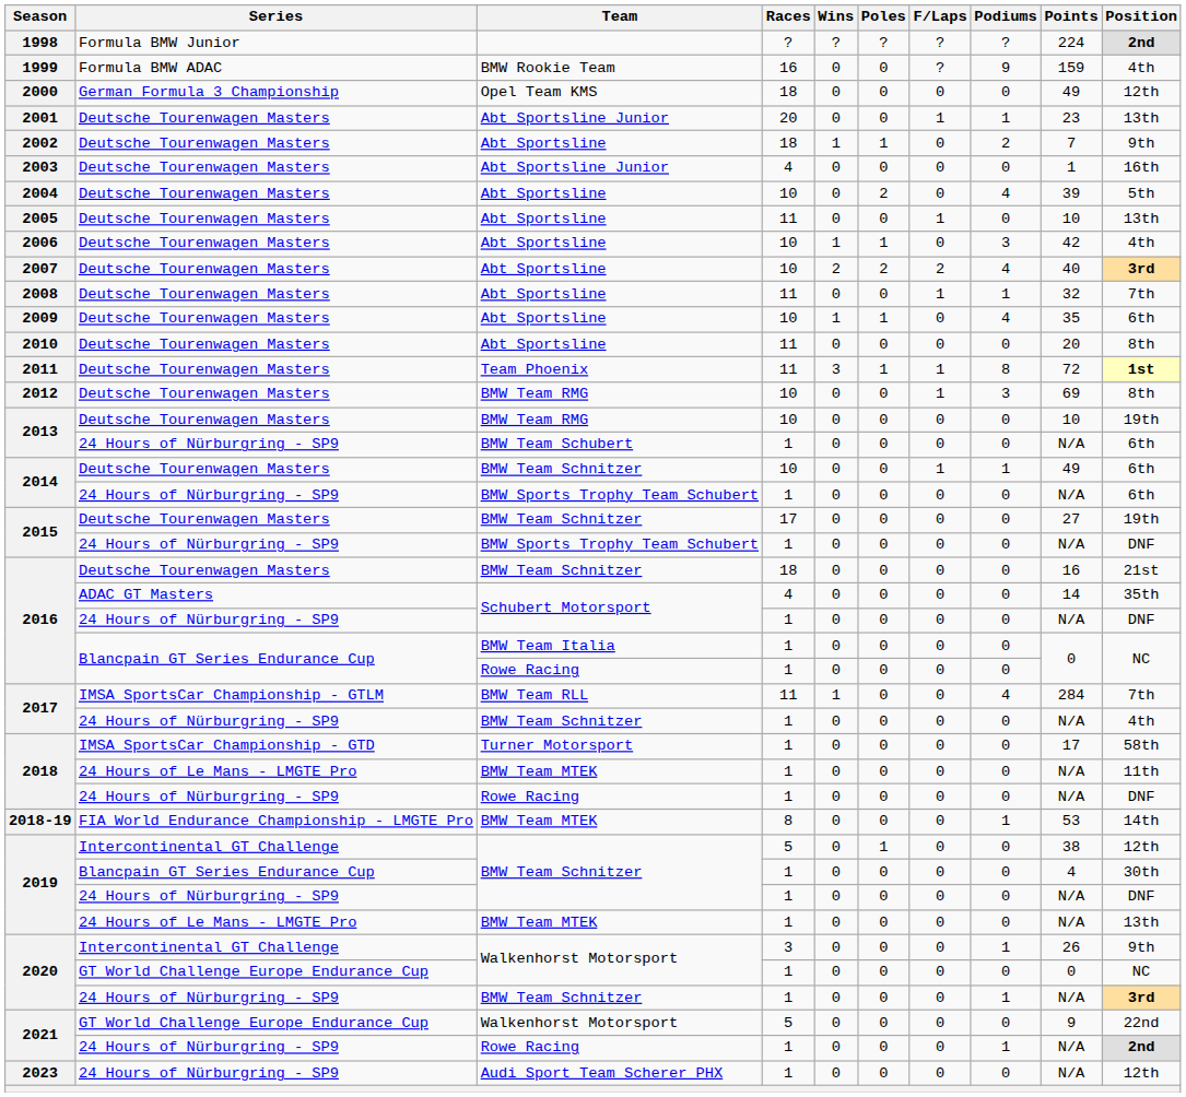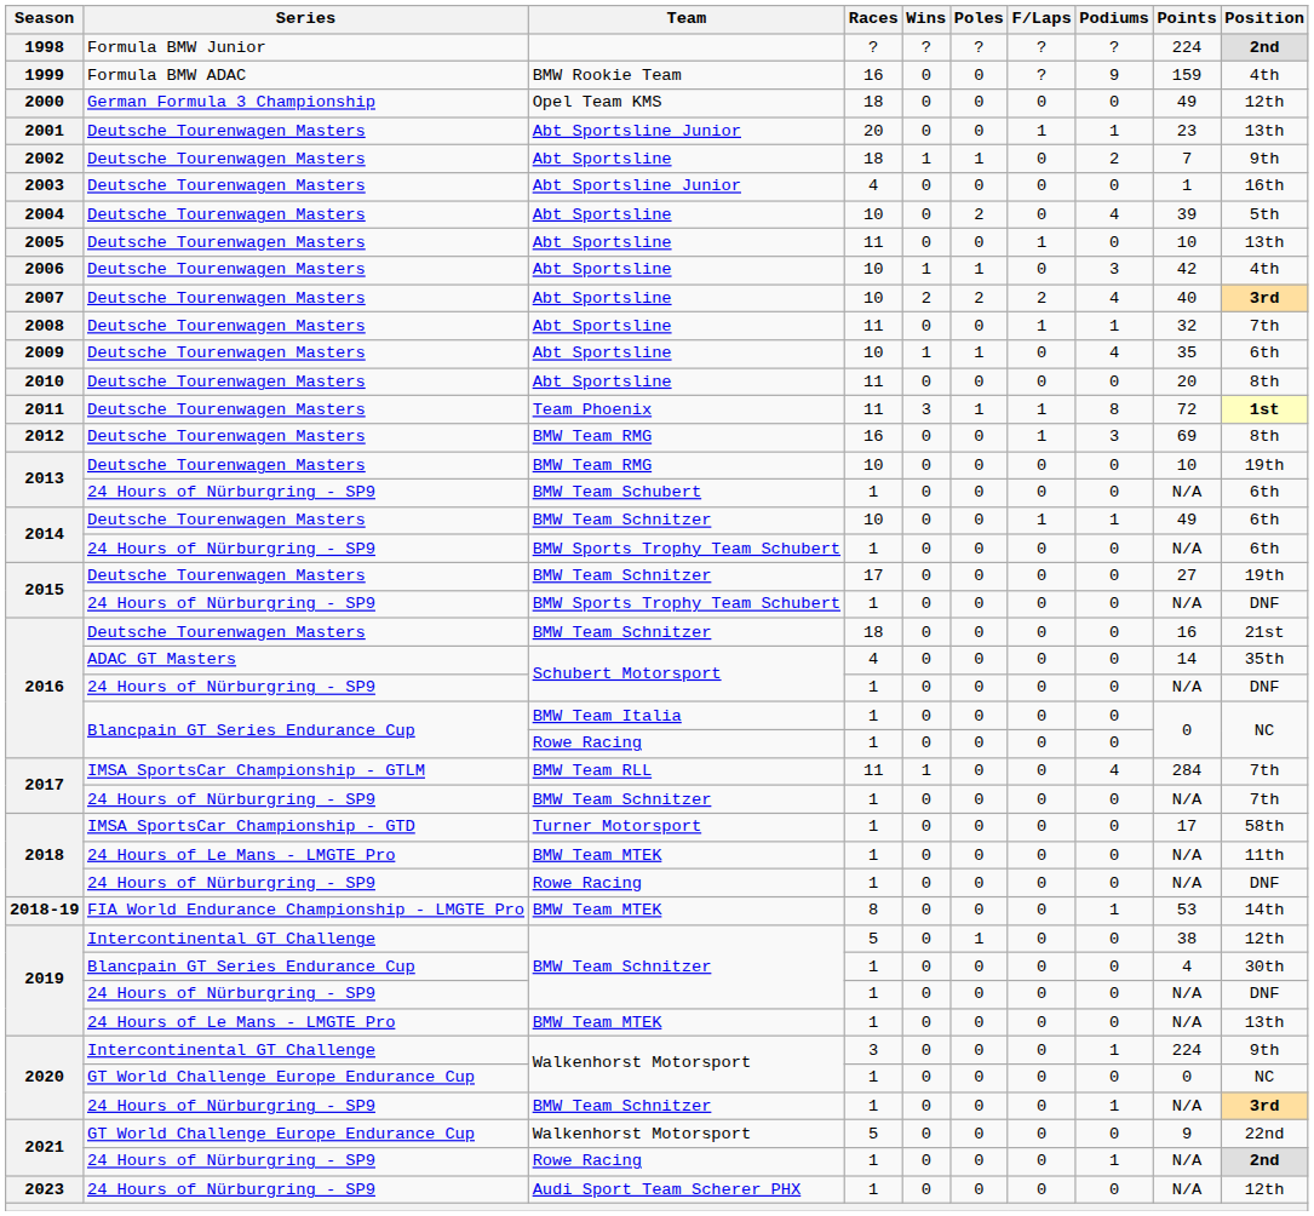2012 | Races: 10 -> 16
2017 / 24 Hours of Nürburgring - SP9 | Position: 4th -> 7th
2020 / Intercontinental GT Challenge | Points: 26 -> 224
